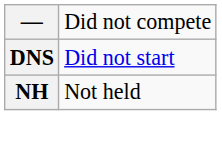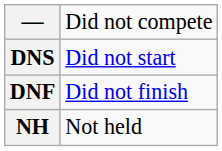+ row: DNF | Did not finish
